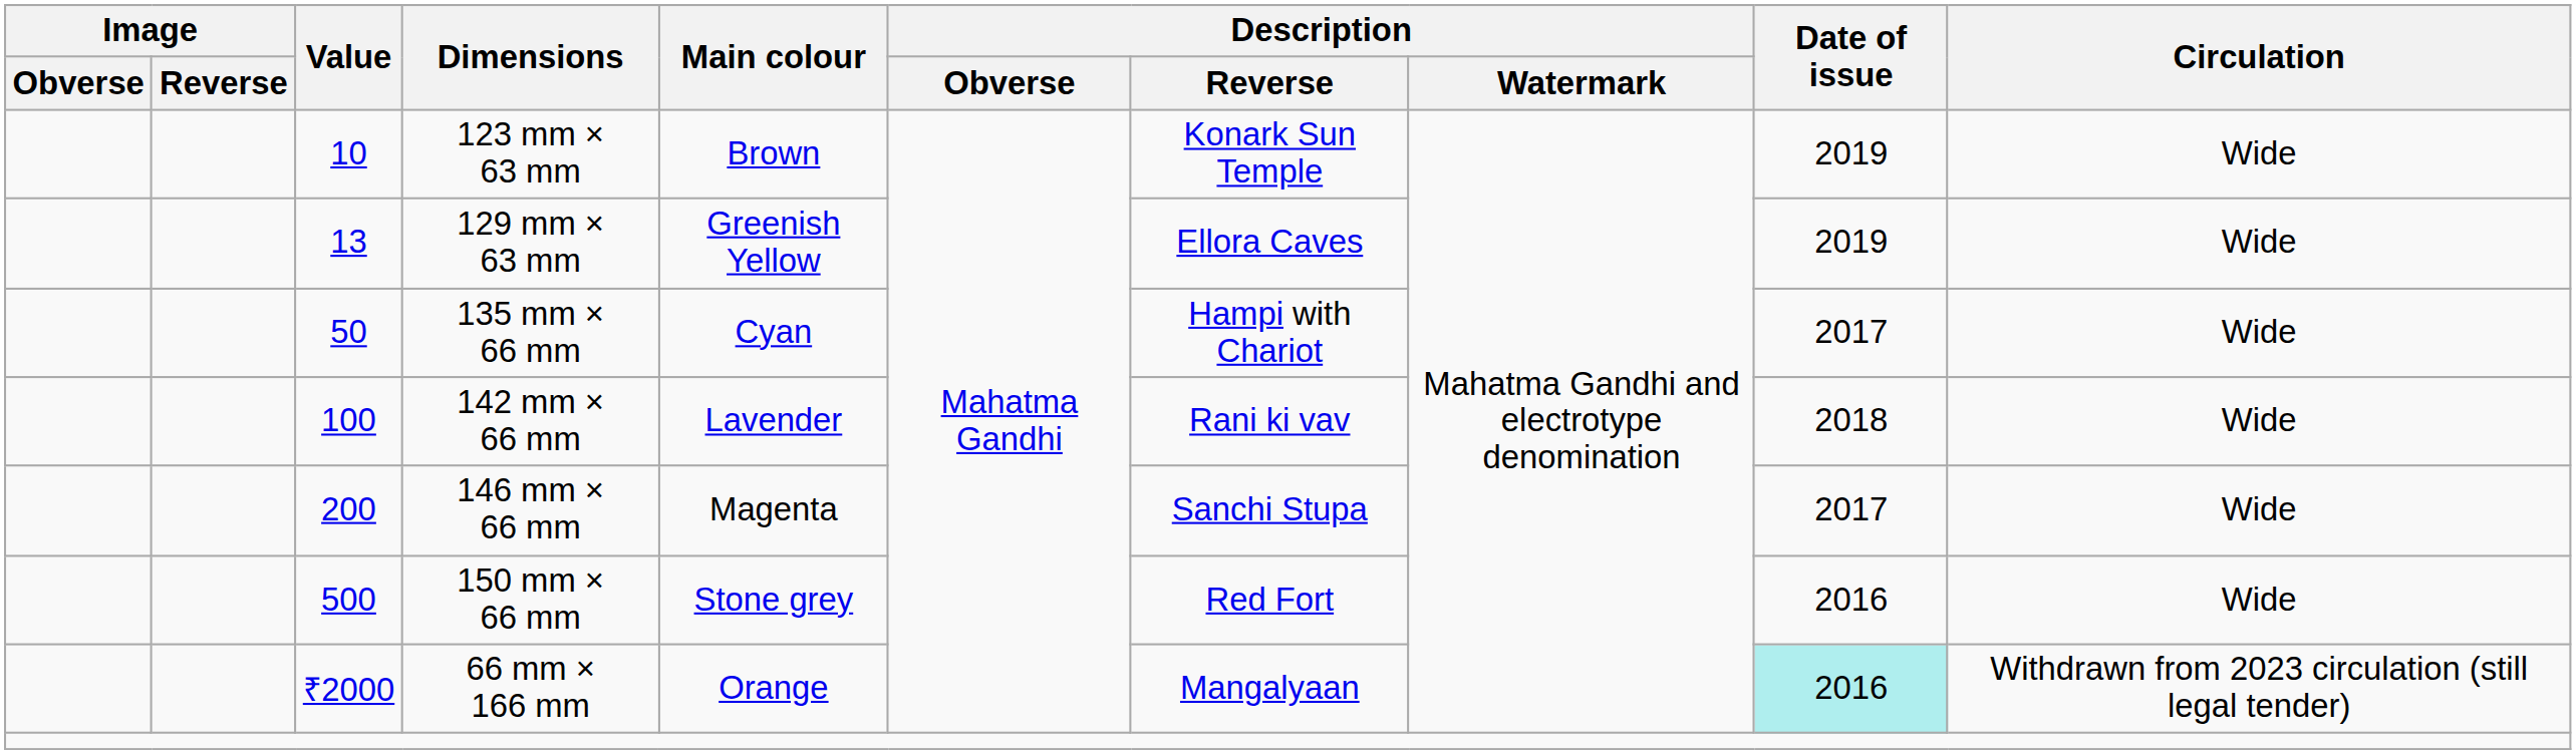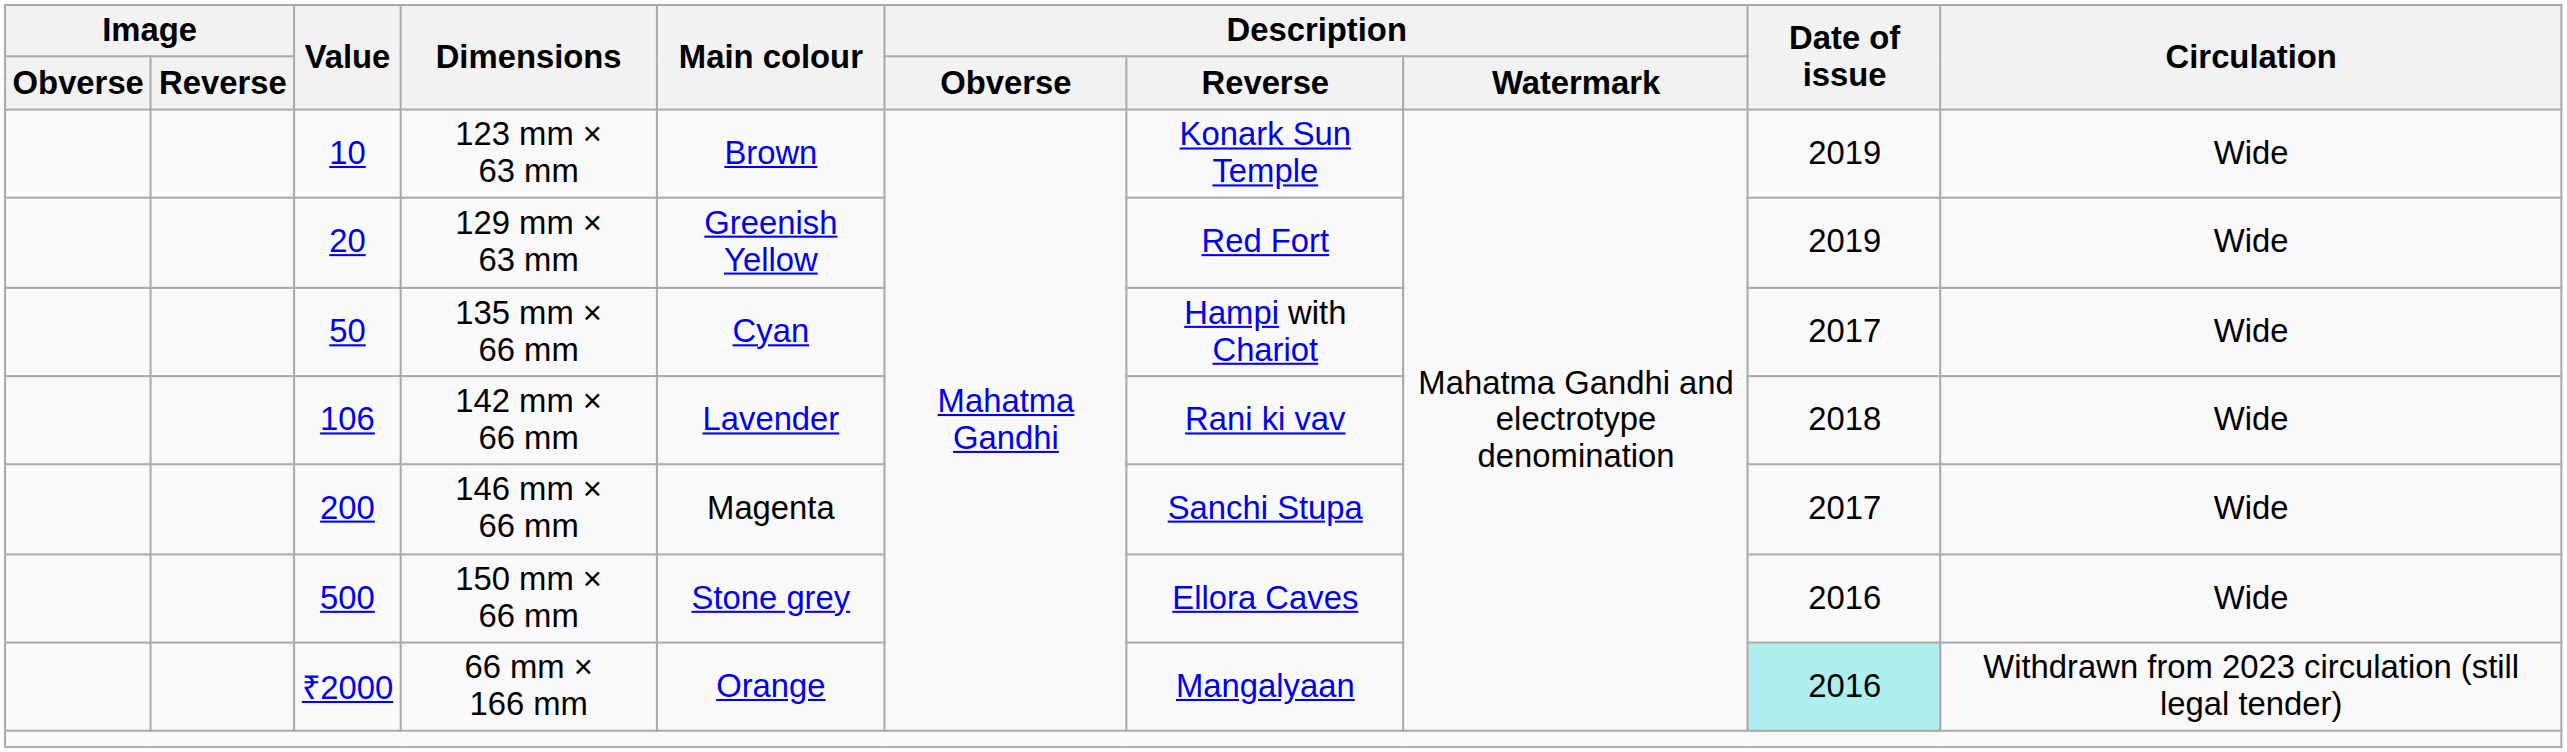129 mm × 63 mm | Value: 13 -> 20
129 mm × 63 mm | Description / Reverse: Ellora Caves -> Red Fort
142 mm × 66 mm | Value: 100 -> 106
150 mm × 66 mm | Description / Reverse: Red Fort -> Ellora Caves
